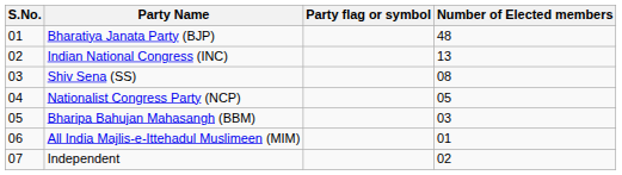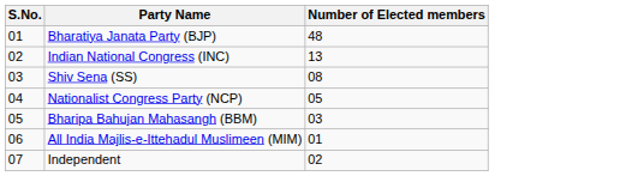- column: Party flag or symbol
